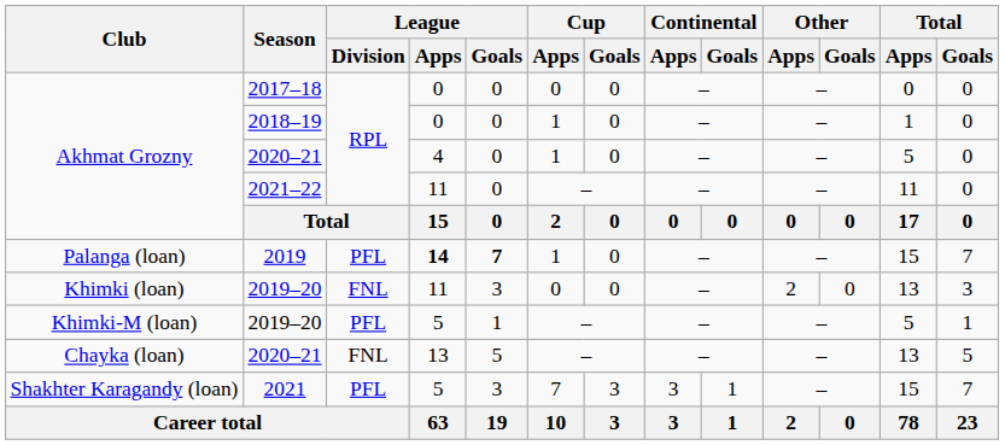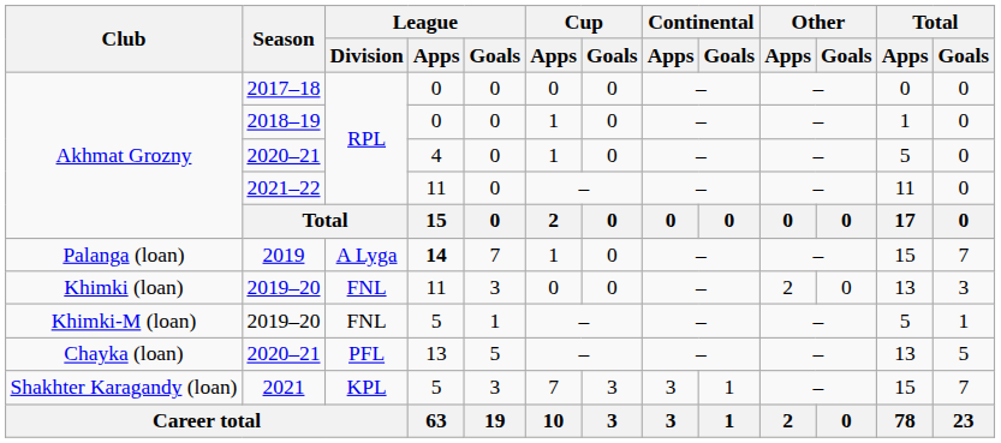2019 | League / Division: PFL -> A Lyga
2019 | League / Goals: bold -> normal
Khimki-M (loan) / 2019–20 | League / Division: PFL -> FNL
Chayka (loan) / 2020–21 | League / Division: FNL -> PFL
2021 | League / Division: PFL -> KPL
